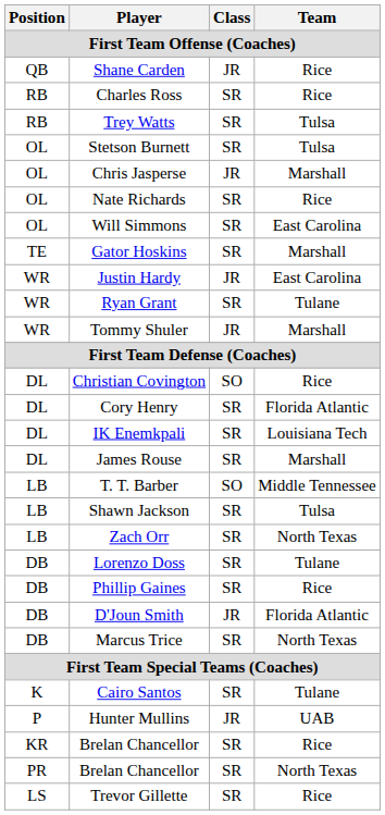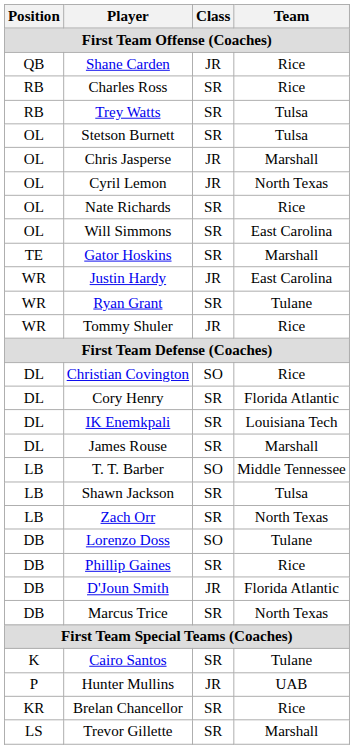+ row: OL | Cyril Lemon | JR | North Texas
Tommy Shuler | Team: Marshall -> Rice
Lorenzo Doss | Class: SR -> SO
- row: PR | Brelan Chancellor | SR | North Texas
Trevor Gillette | Team: Rice -> Marshall
